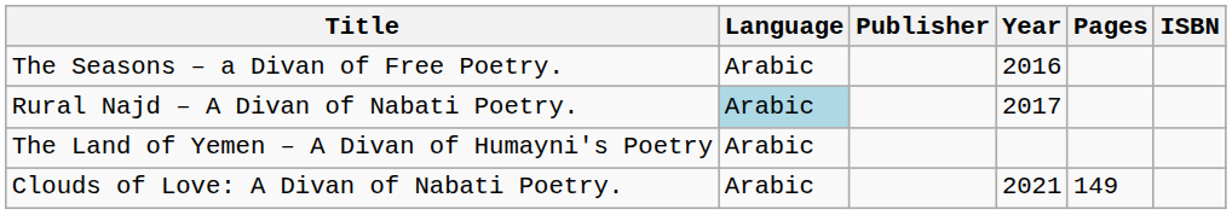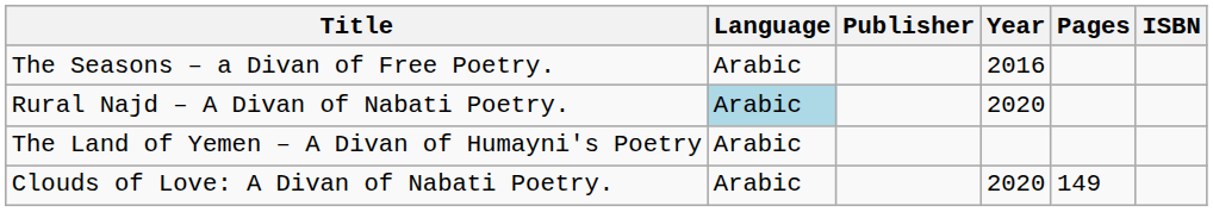Rural Najd – A Divan of Nabati Poetry. | Year: 2017 -> 2020
Clouds of Love: A Divan of Nabati Poetry. | Year: 2021 -> 2020
